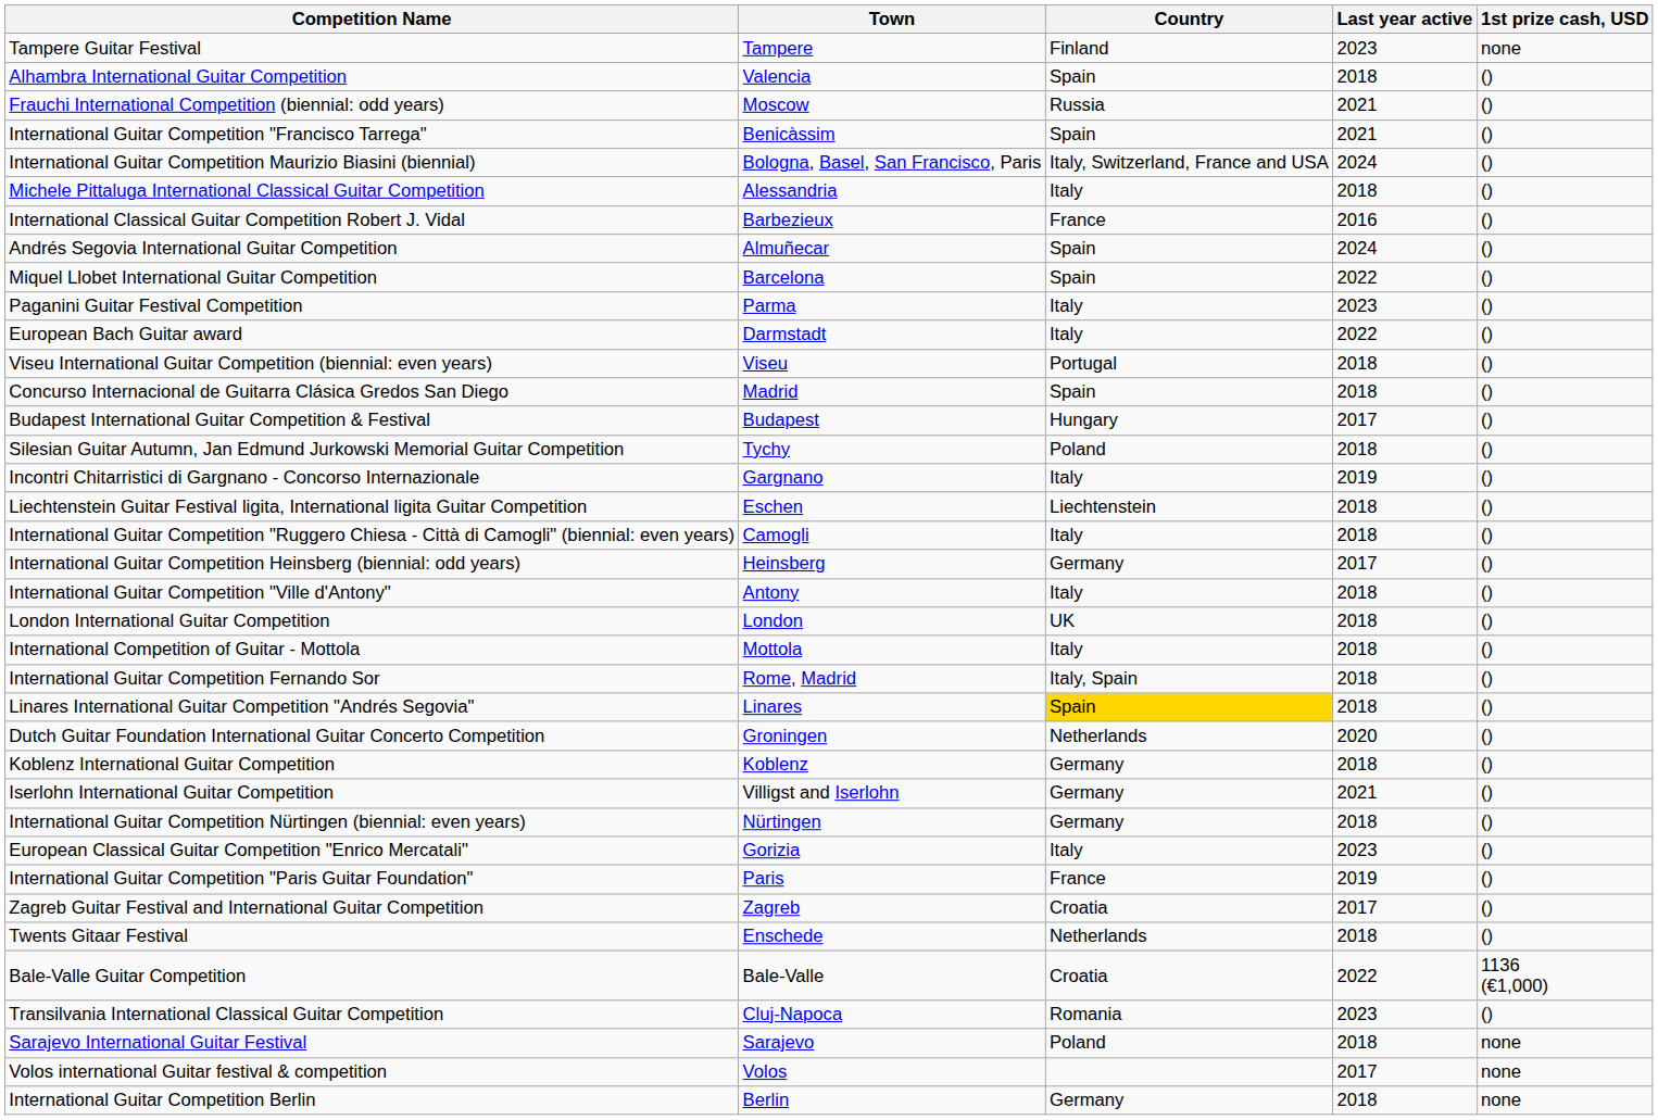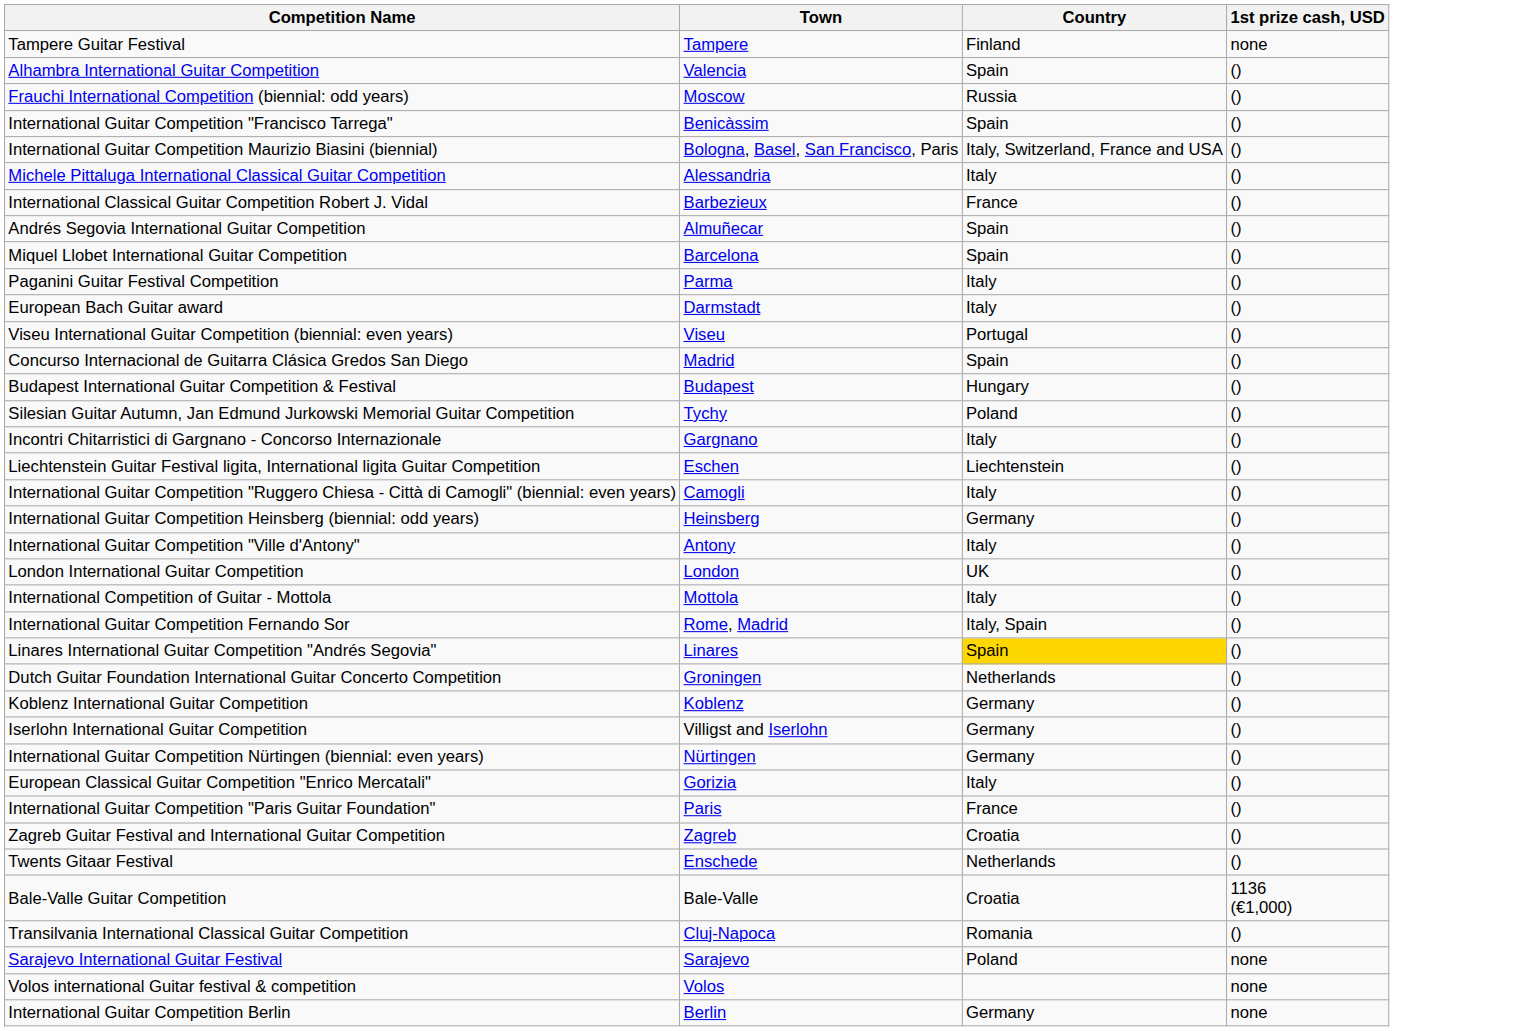- column: Last year active | 2023 | 2018 | 2021 | 2021 | 2024 | 2018 | 2016 | 2024 | 2022 | 2023 | 2022 | 2018 | 2018 | 2017 | 2018 | 2019 | 2018 | 2018 | 2017 | 2018 | 2018 | 2018 | 2018 | 2018 | 2020 | 2018 | 2021 | 2018 | 2023 | 2019 | 2017 | 2018 | 2022 | 2023 | 2018 | 2017 | 2018
